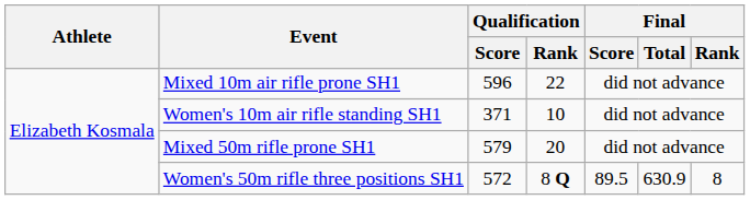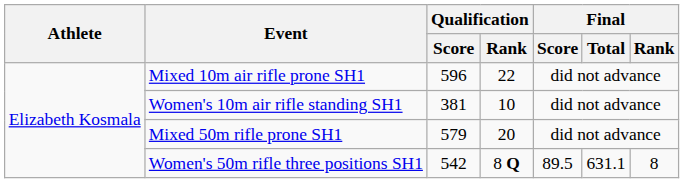Women's 10m air rifle standing SH1 | Qualification / Score: 371 -> 381
Women's 50m rifle three positions SH1 | Qualification / Score: 572 -> 542
Women's 50m rifle three positions SH1 | Final / Total: 630.9 -> 631.1
